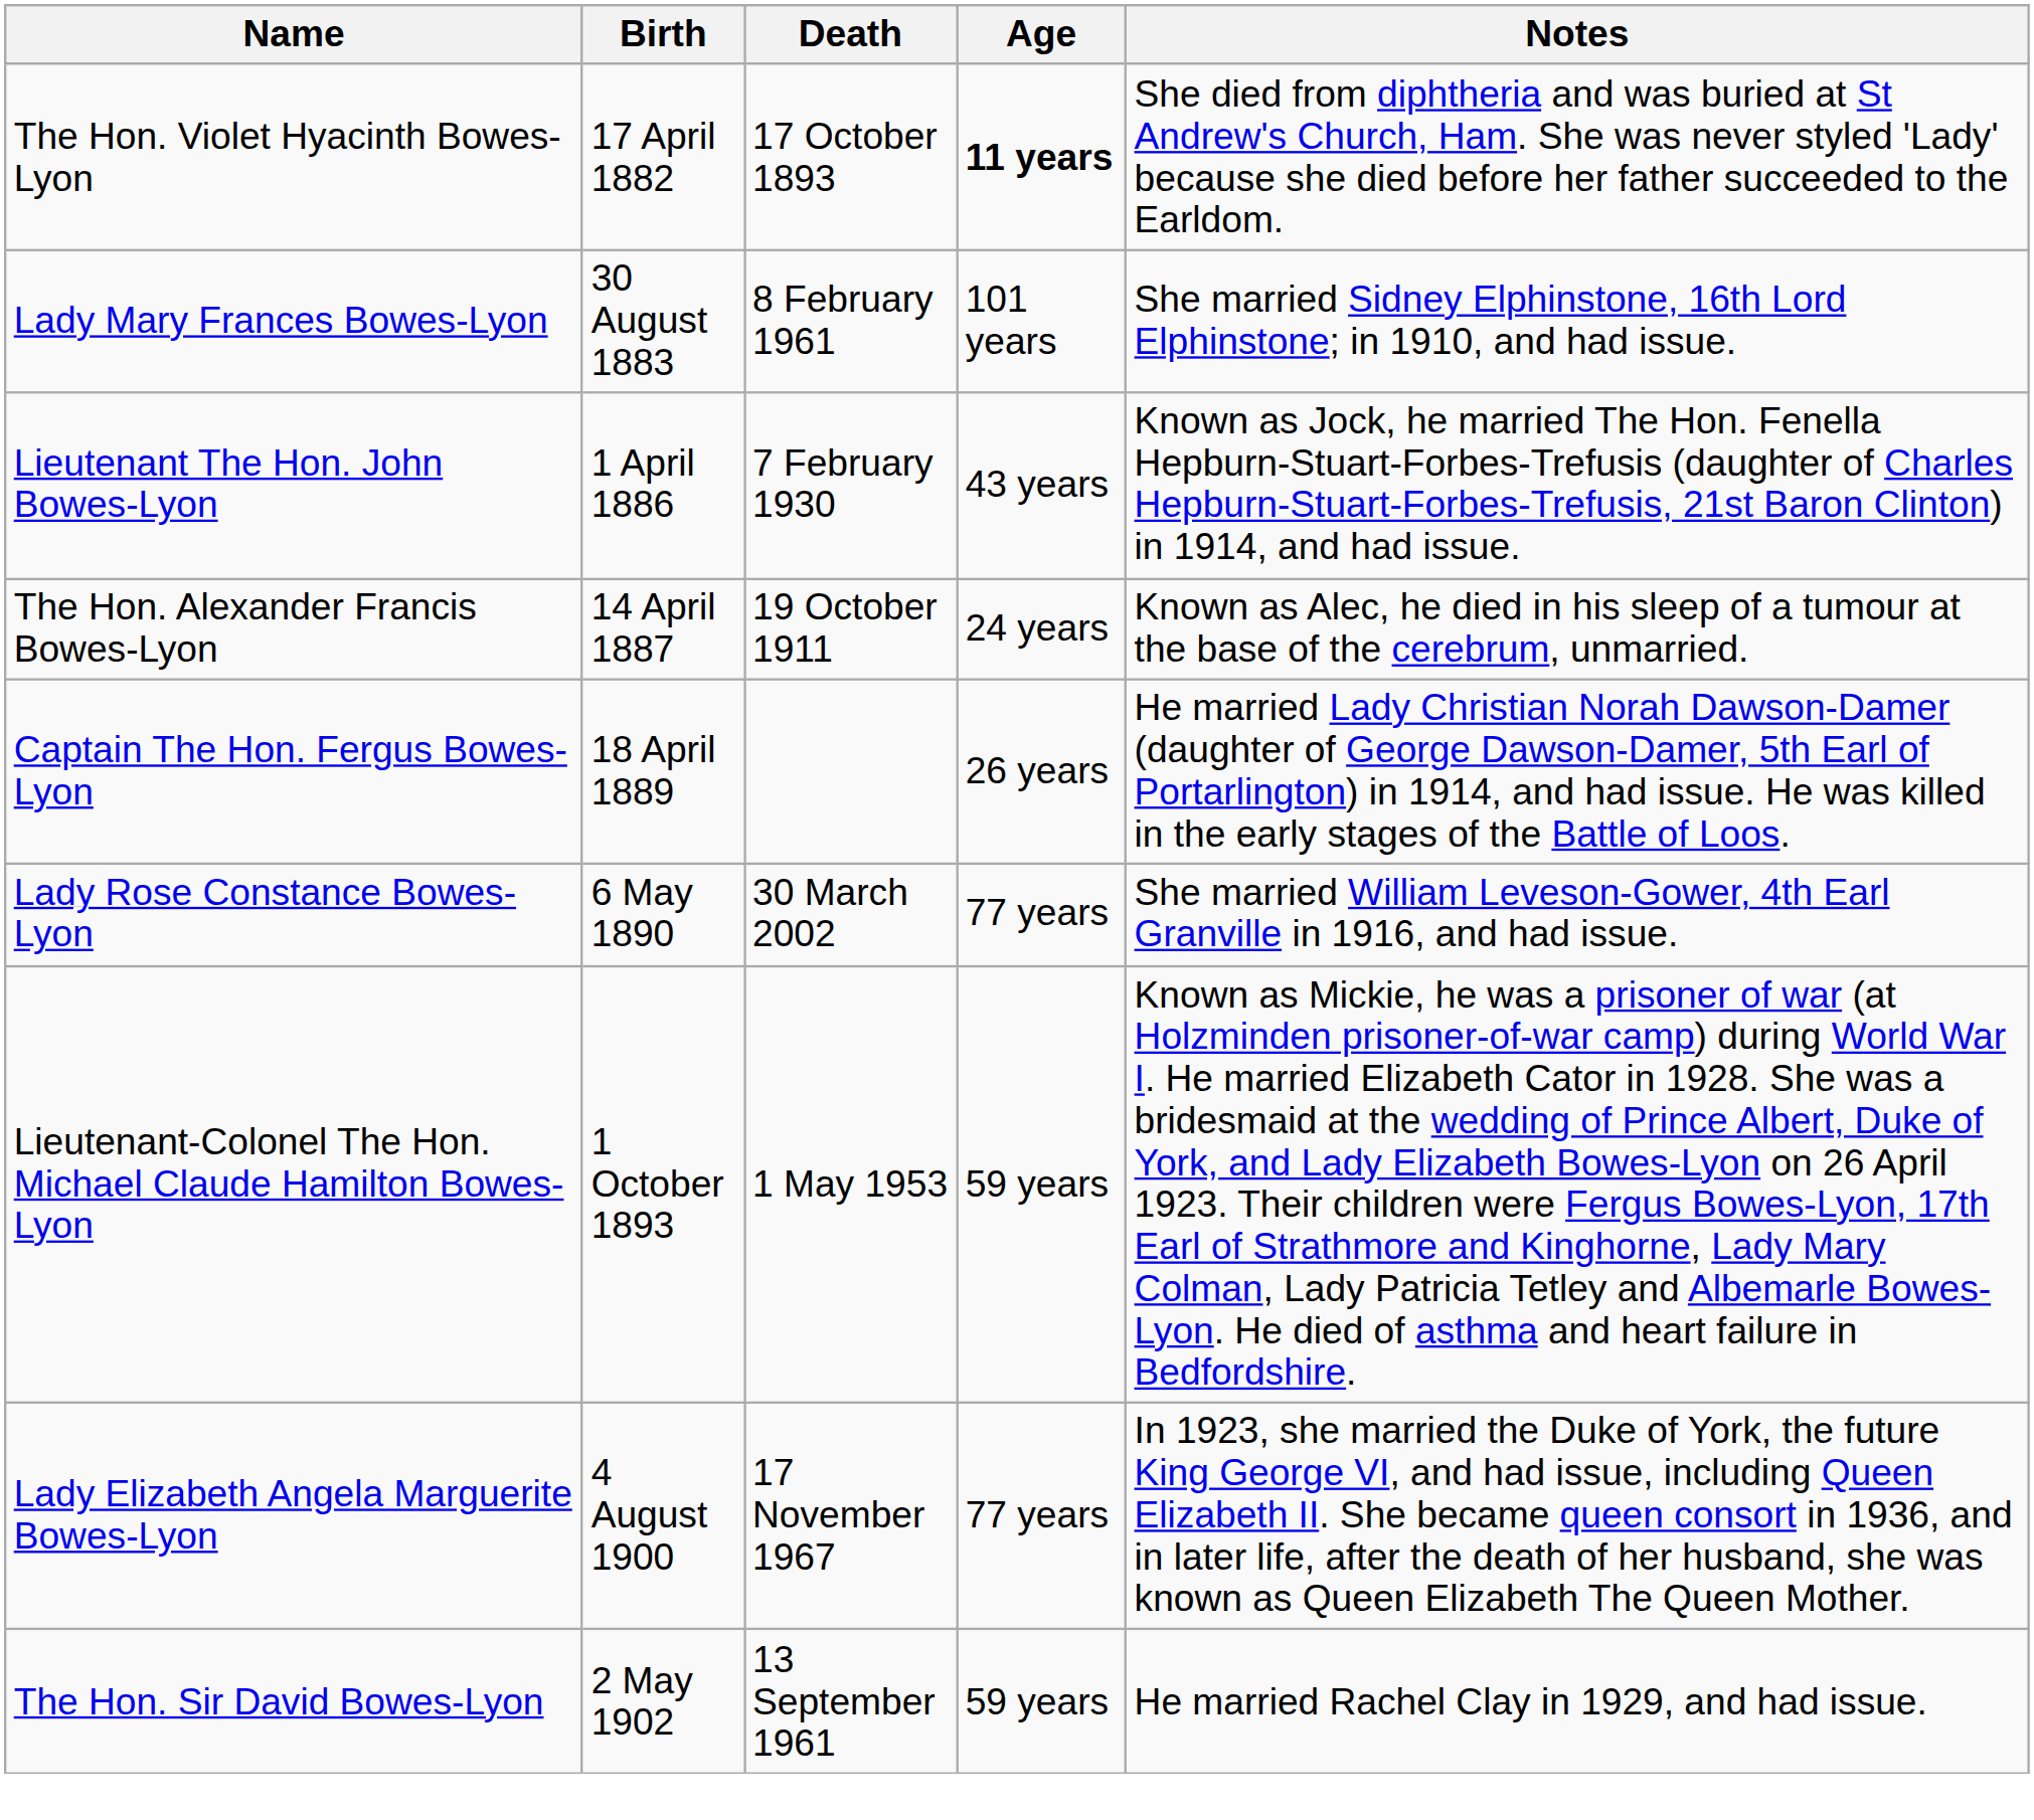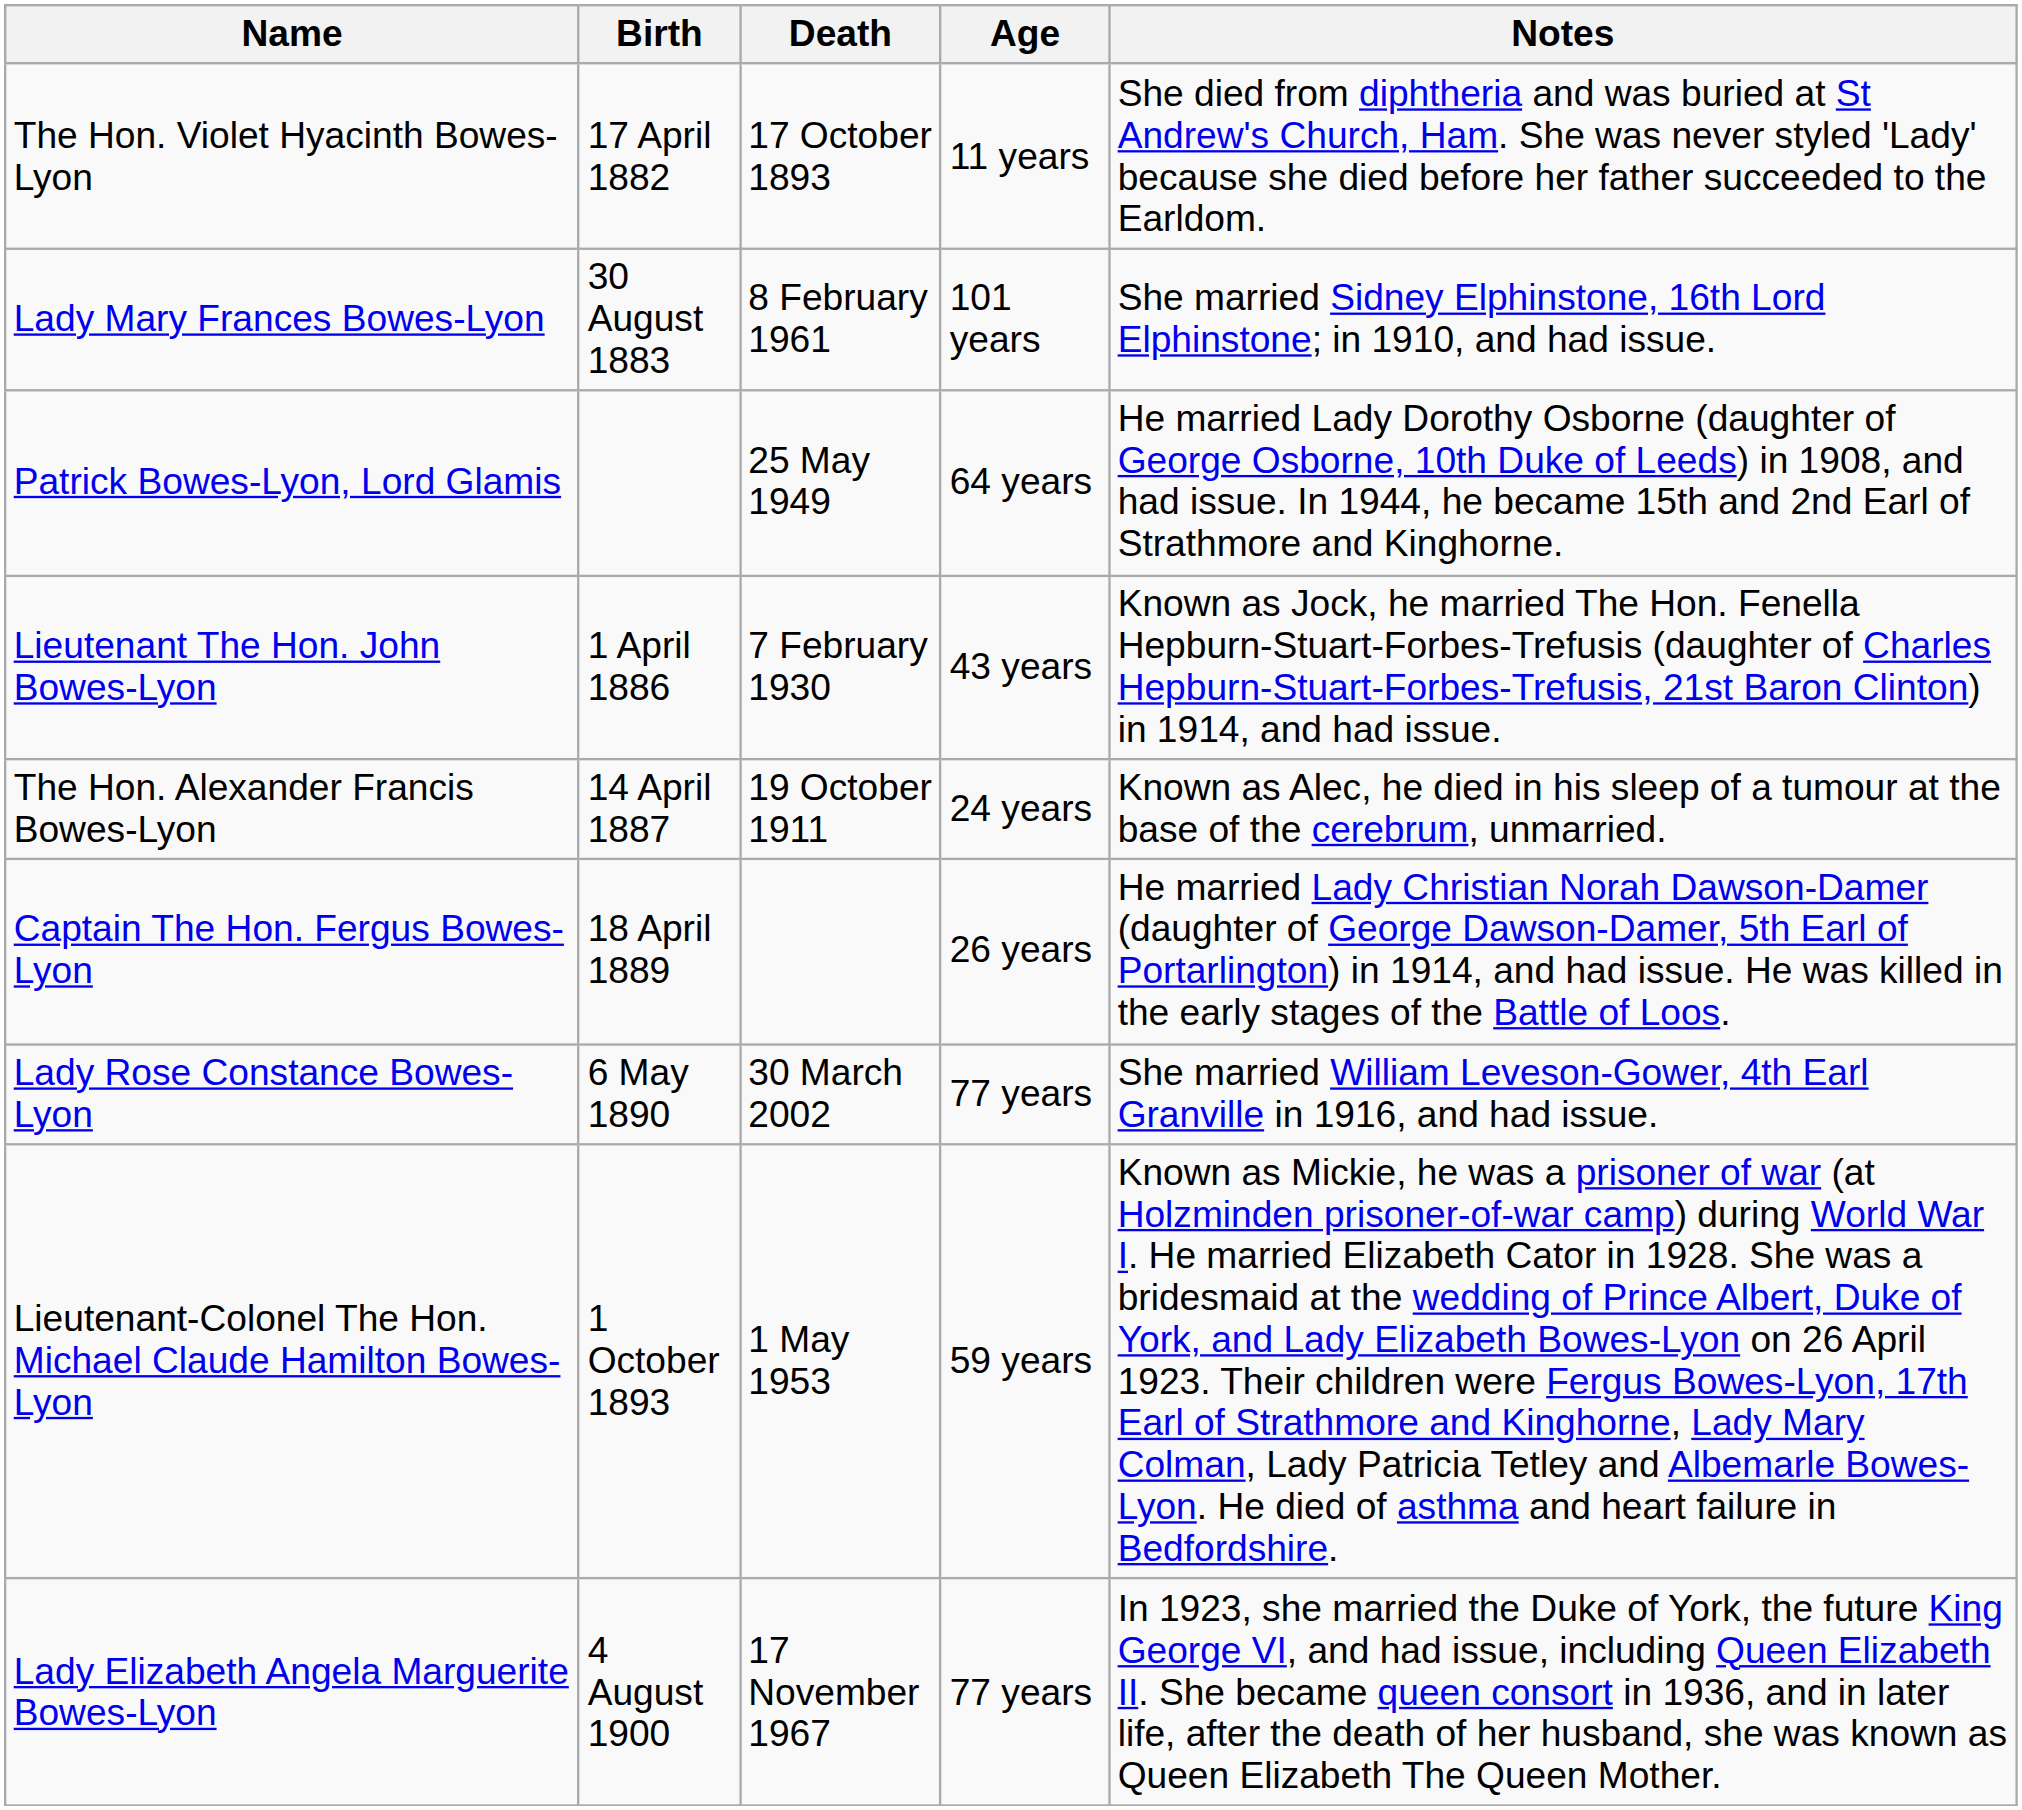The Hon. Violet Hyacinth Bowes-Lyon | Age: bold -> normal
+ row: Patrick Bowes-Lyon, Lord Glamis | 25 May 1949 | 64 years | He married Lady Dorothy Osborne (daughter of George Osborne, 10th Duke of Leeds) in 1908, and had issue. In 1944, he became 15th and 2nd Earl of Strathmore and Kinghorne.
- row: The Hon. Sir David Bowes-Lyon | 2 May 1902 | 13 September 1961 | 59 years | He married Rachel Clay in 1929, and had issue.
